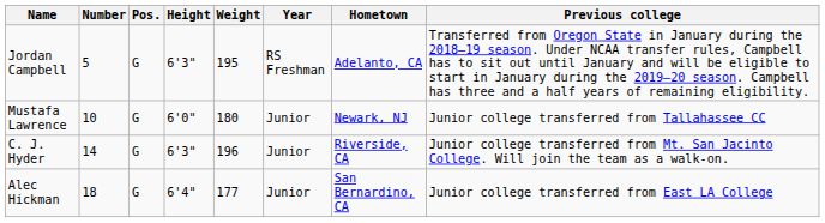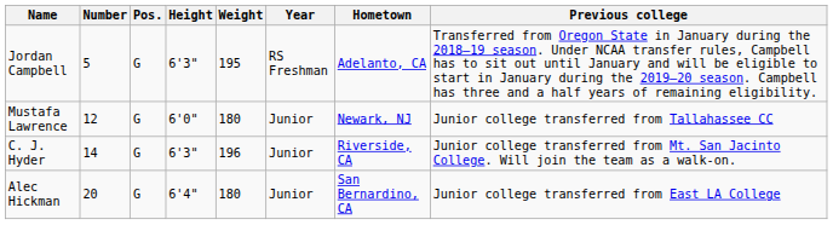Mustafa Lawrence | Number: 10 -> 12
Alec Hickman | Number: 18 -> 20
Alec Hickman | Weight: 177 -> 180
